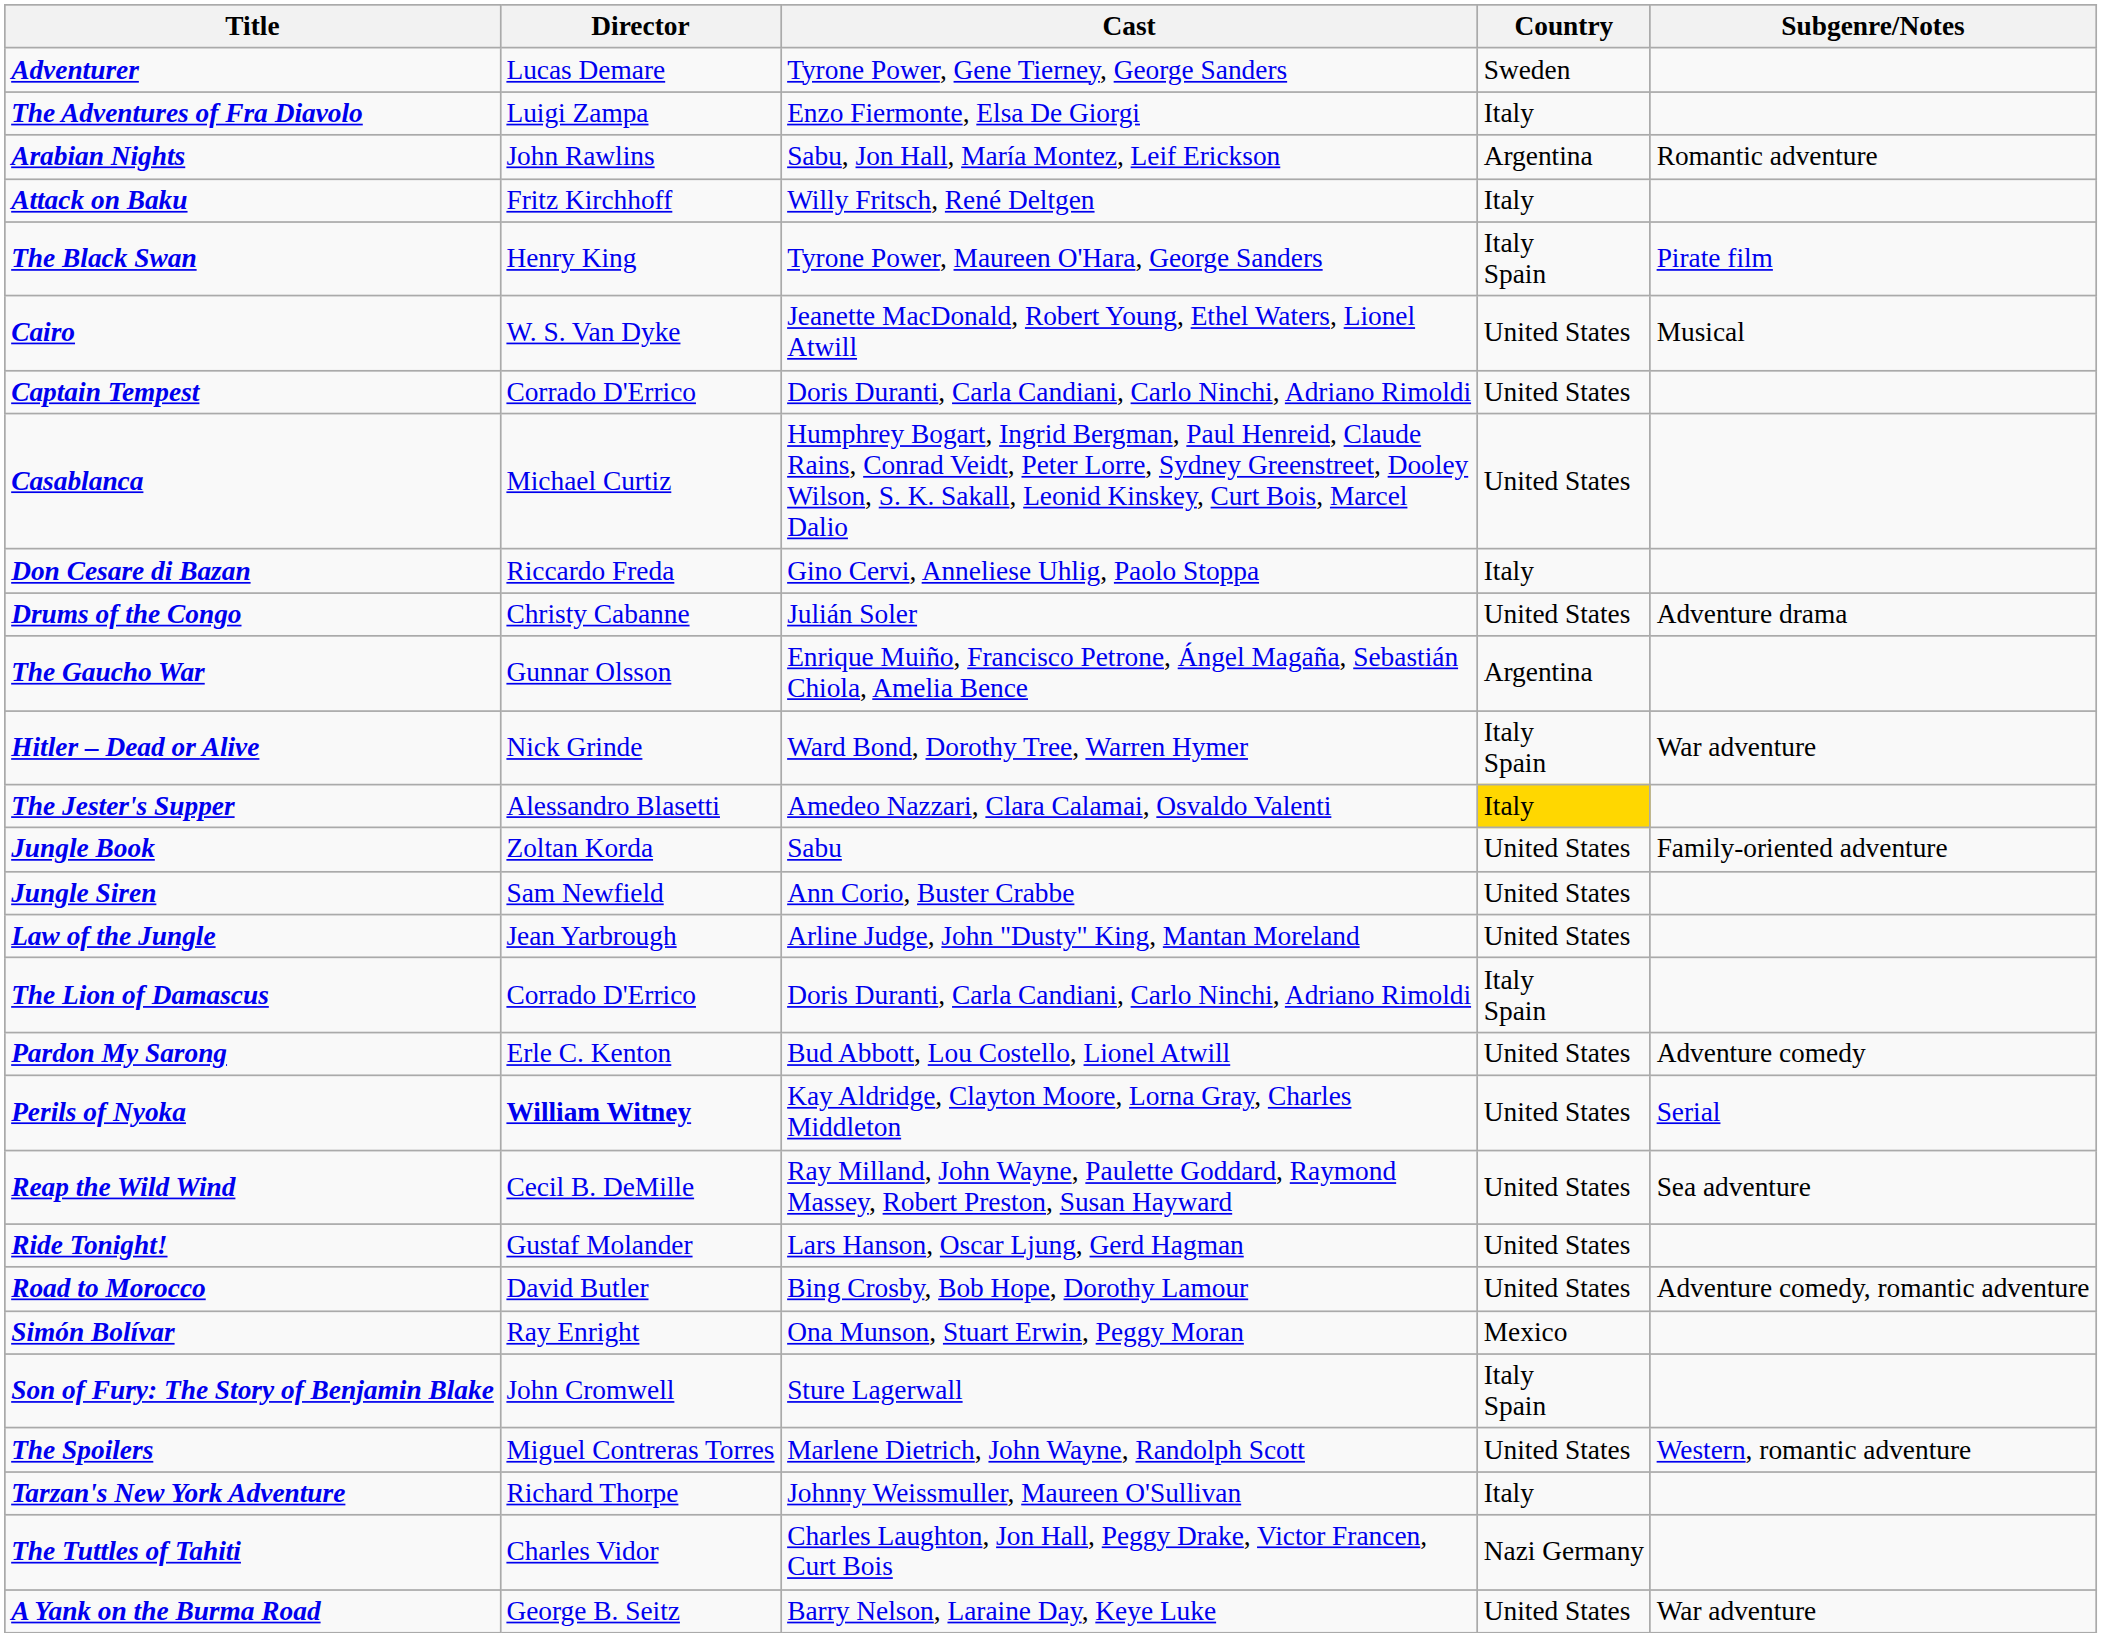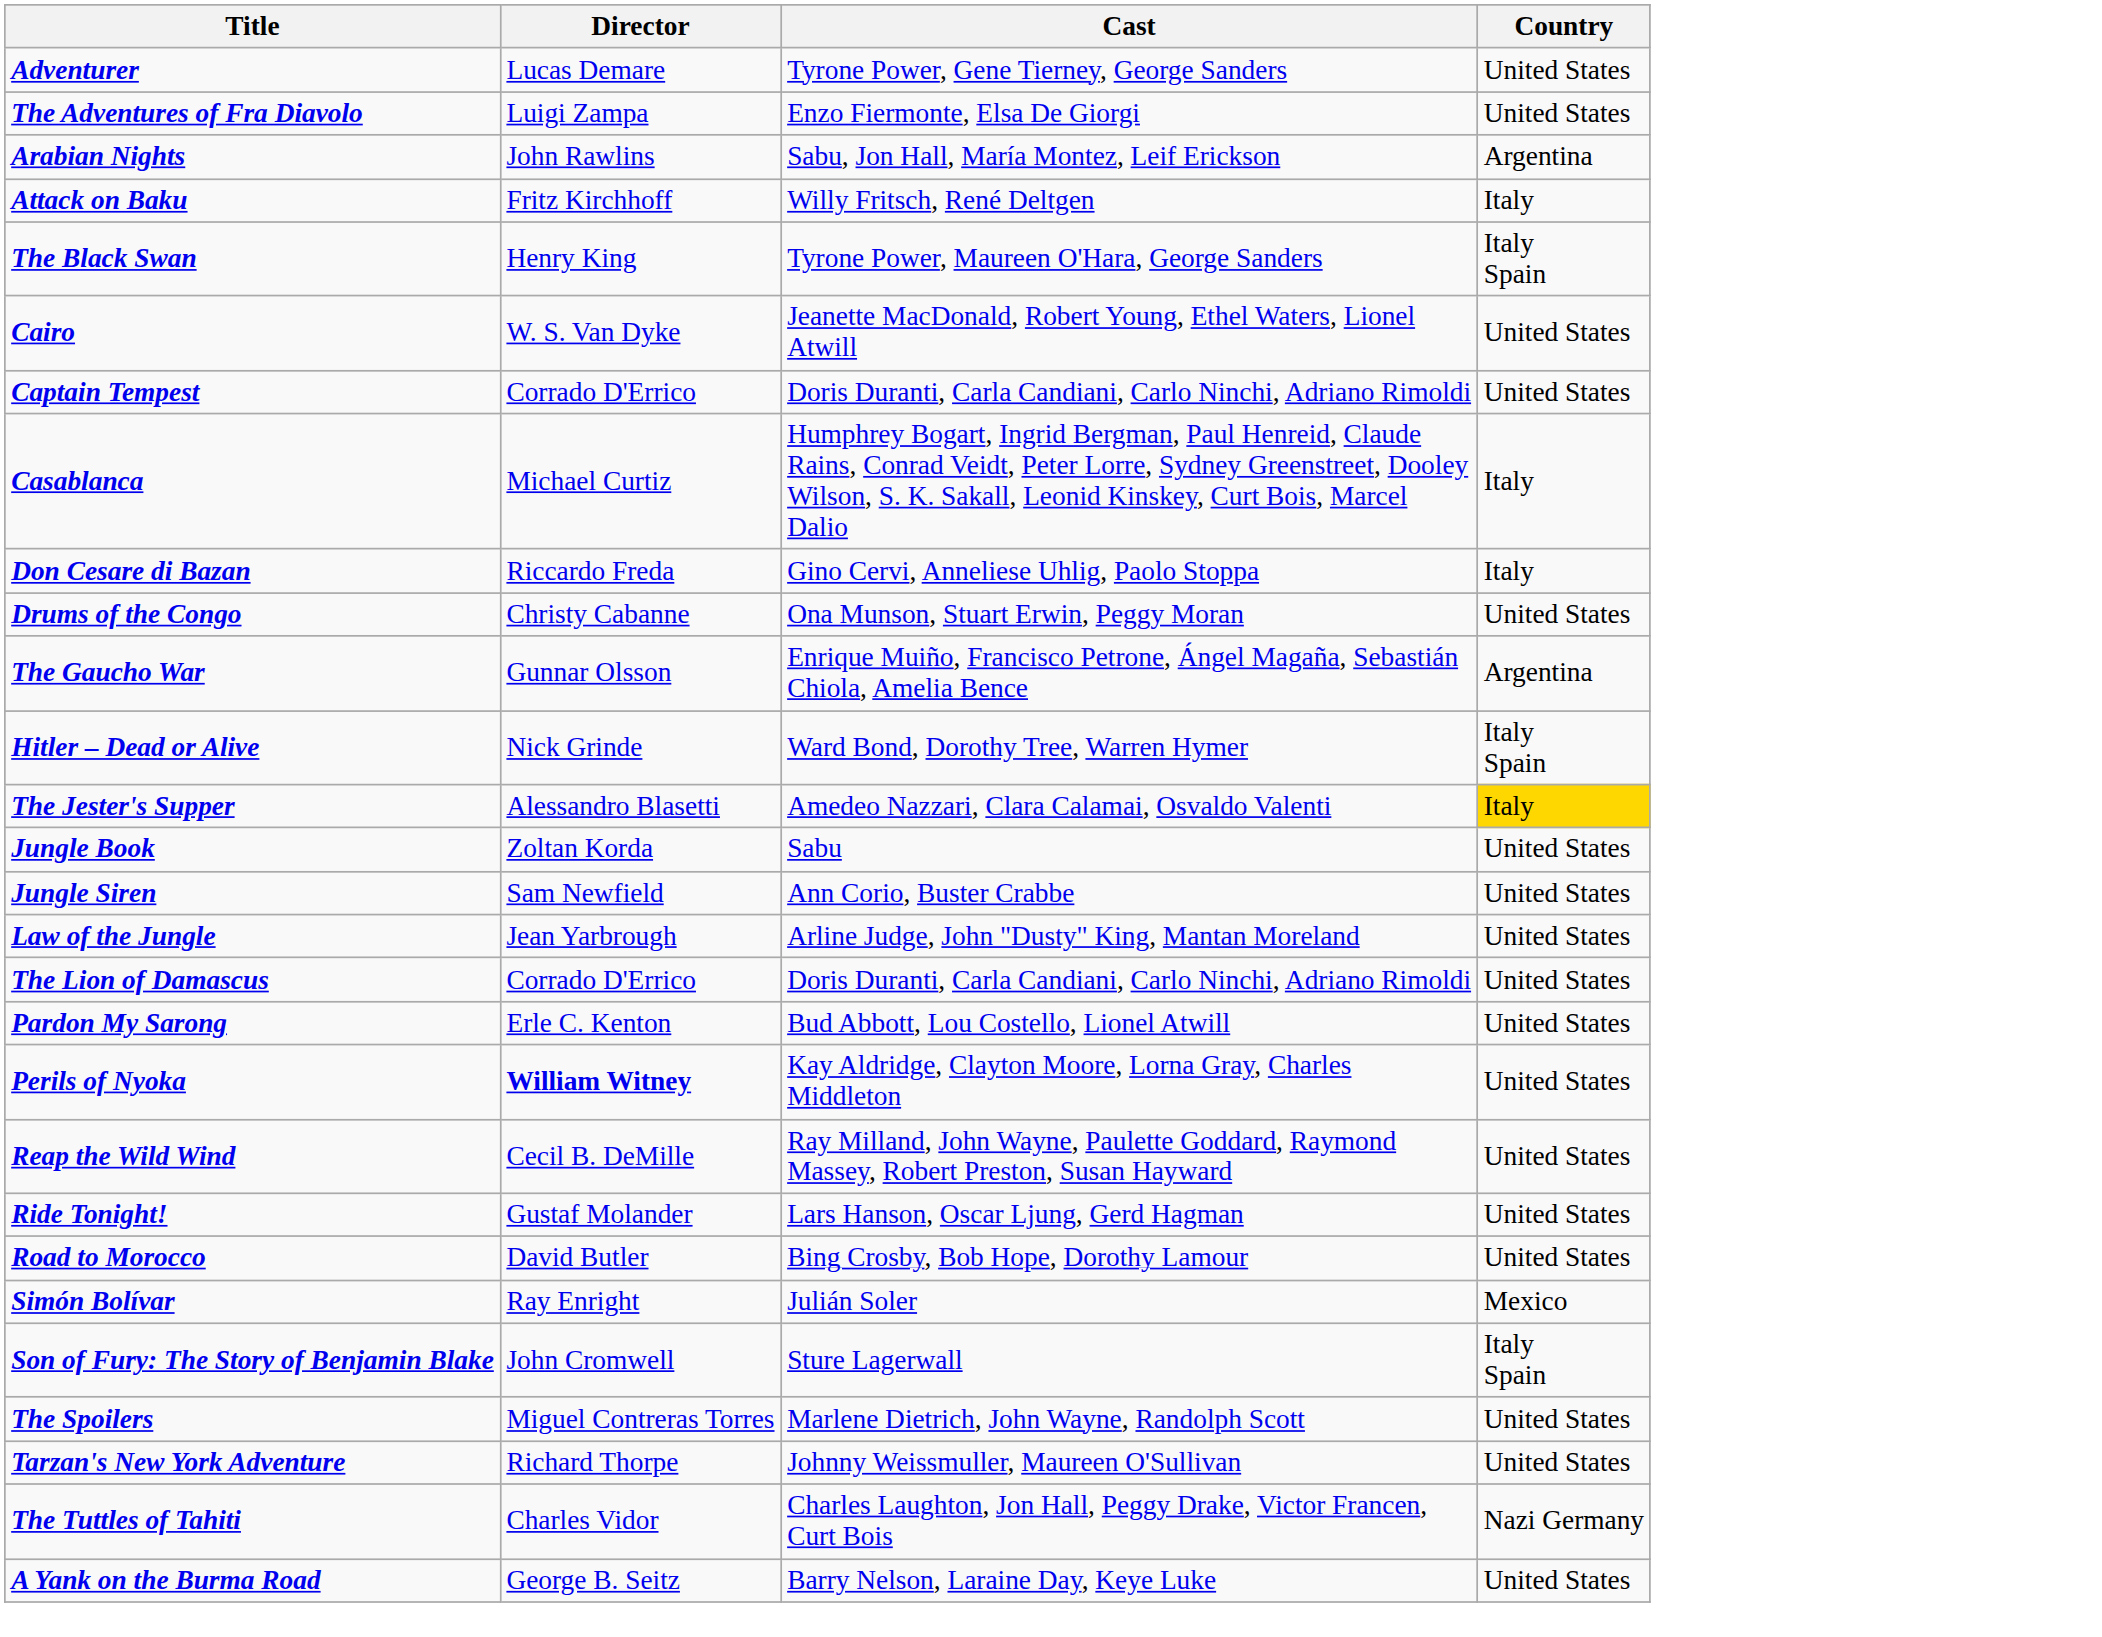- column: Subgenre/Notes | Romantic adventure | Pirate film | Musical | Adventure drama | War adventure | Family-oriented adventure | Adventure comedy | Serial | Sea adventure | Adventure comedy, romantic adventure | Western, romantic adventure | War adventure
Adventurer | Country: Sweden -> United States
The Adventures of Fra Diavolo | Country: Italy -> United States
Casablanca | Country: United States -> Italy
Drums of the Congo | Cast: Julián Soler -> Ona Munson, Stuart Erwin, Peggy Moran
The Lion of Damascus | Country: Italy Spain -> United States
Simón Bolívar | Cast: Ona Munson, Stuart Erwin, Peggy Moran -> Julián Soler
Tarzan's New York Adventure | Country: Italy -> United States
